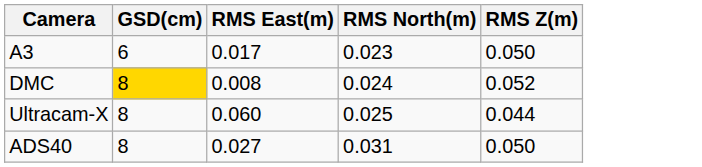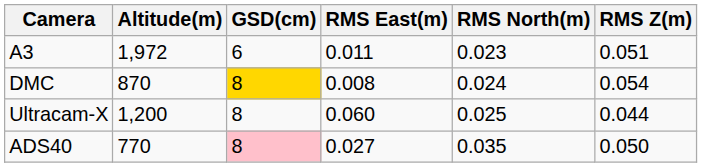+ column: Altitude(m) | 1,972 | 870 | 1,200 | 770
A3 | RMS East(m): 0.017 -> 0.011
A3 | RMS Z(m): 0.050 -> 0.051
DMC | RMS Z(m): 0.052 -> 0.054
ADS40 | GSD(cm): no background -> pink background
ADS40 | RMS North(m): 0.031 -> 0.035
